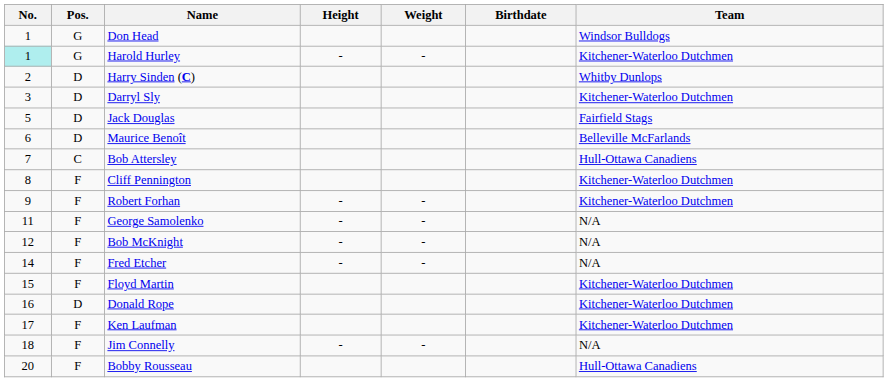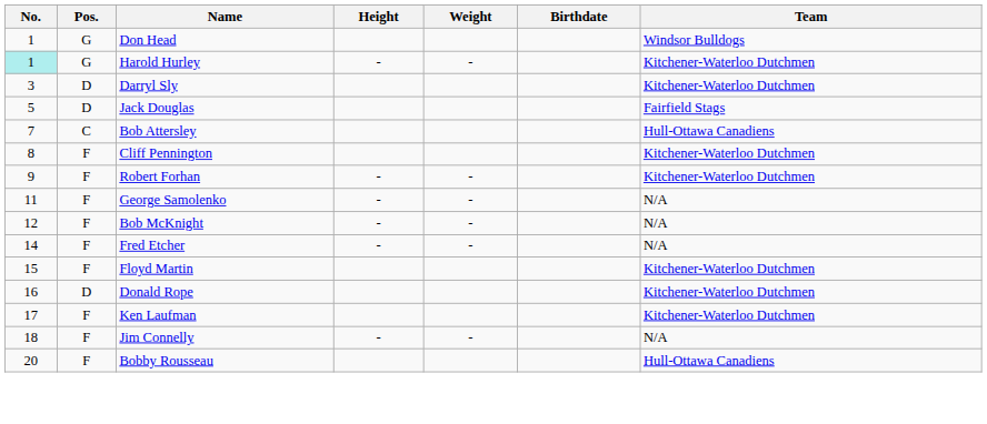- row: 2 | D | Harry Sinden (C) | Whitby Dunlops
- row: 6 | D | Maurice Benoît | Belleville McFarlands
